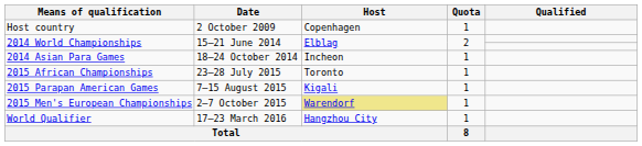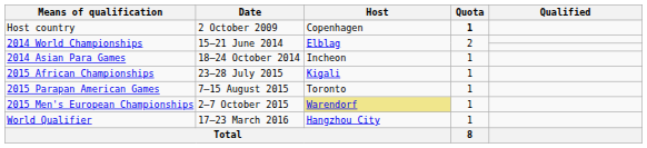Host country | Quota: normal -> bold
2015 African Championships | Host: Toronto -> Kigali
2015 Parapan American Games | Host: Kigali -> Toronto
